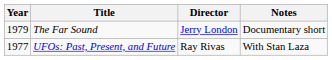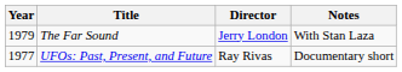The Far Sound | Notes: Documentary short -> With Stan Laza
UFOs: Past, Present, and Future | Notes: With Stan Laza -> Documentary short
